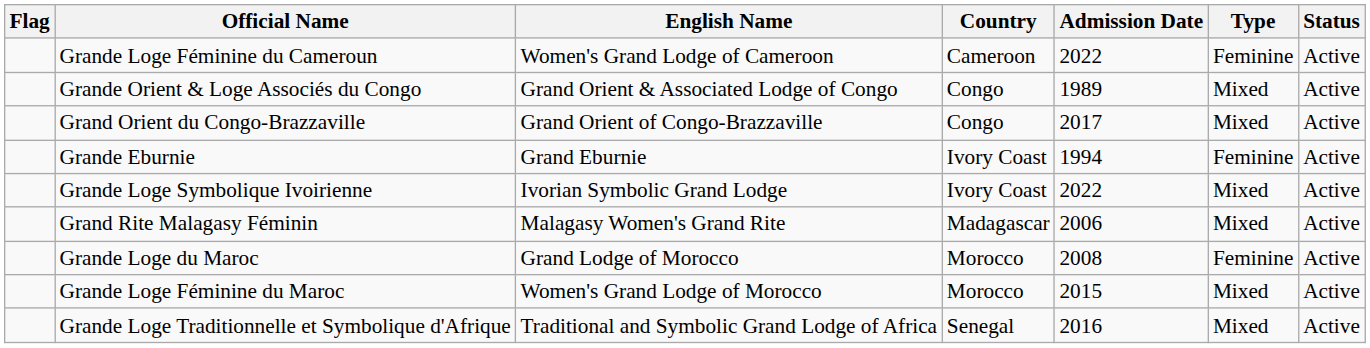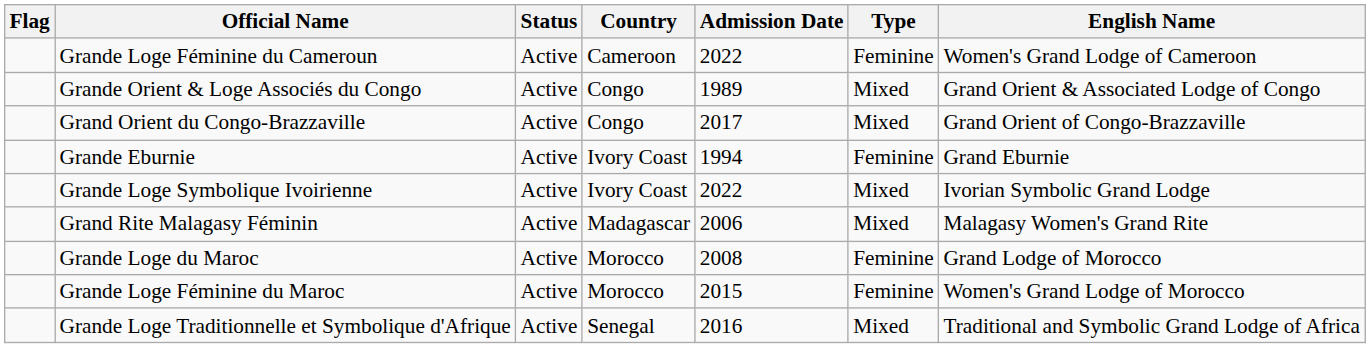columns swapped: English Name <-> Status
Grande Loge Féminine du Maroc | Type: Mixed -> Feminine
